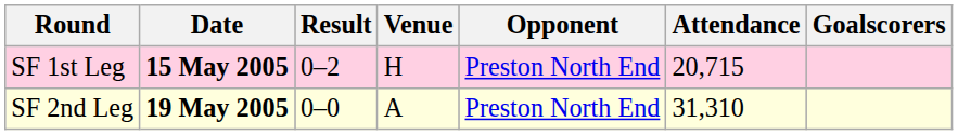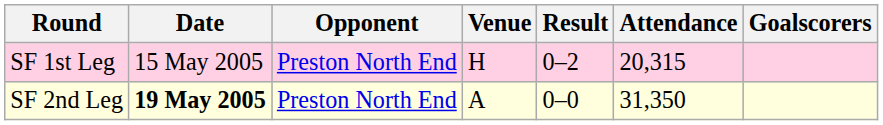columns swapped: Opponent <-> Result
SF 1st Leg | Date: bold -> normal
SF 1st Leg | Attendance: 20,715 -> 20,315
SF 2nd Leg | Attendance: 31,310 -> 31,350
